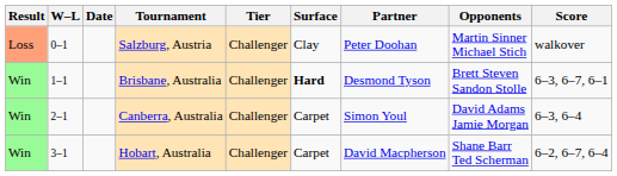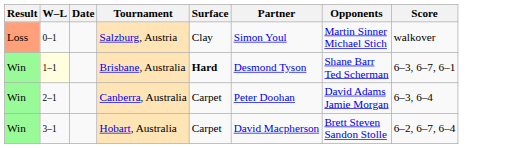- column: Tier | Challenger | Challenger | Challenger | Challenger
Salzburg, Austria | Partner: Peter Doohan -> Simon Youl
Brisbane, Australia | W–L: no background -> lightyellow background
Brisbane, Australia | Opponents: Brett Steven Sandon Stolle -> Shane Barr Ted Scherman
Canberra, Australia | Partner: Simon Youl -> Peter Doohan
Hobart, Australia | Opponents: Shane Barr Ted Scherman -> Brett Steven Sandon Stolle
